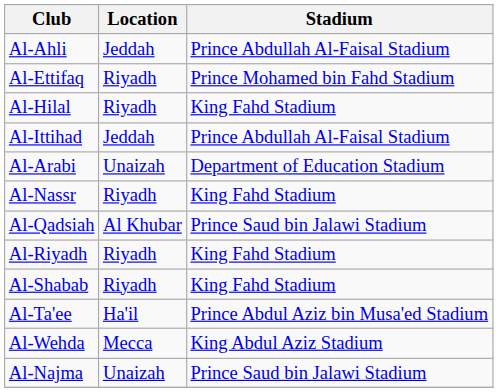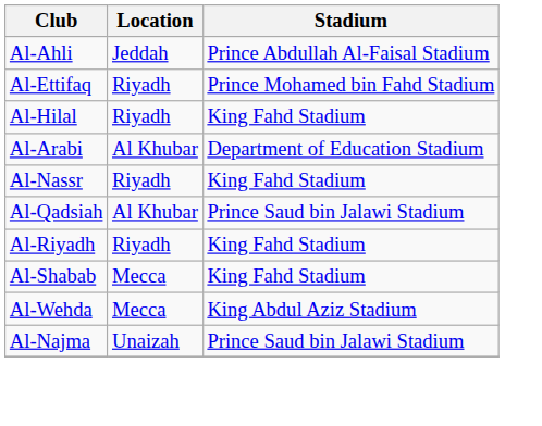- row: Al-Ittihad | Jeddah | Prince Abdullah Al-Faisal Stadium
Al-Arabi | Location: Unaizah -> Al Khubar
Al-Shabab | Location: Riyadh -> Mecca
- row: Al-Ta'ee | Ha'il | Prince Abdul Aziz bin Musa'ed Stadium
